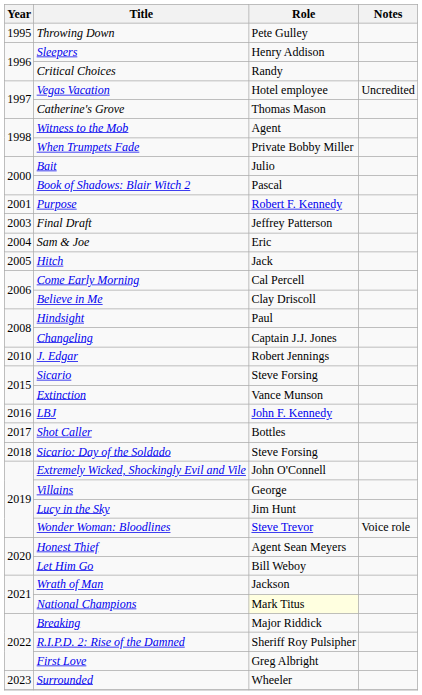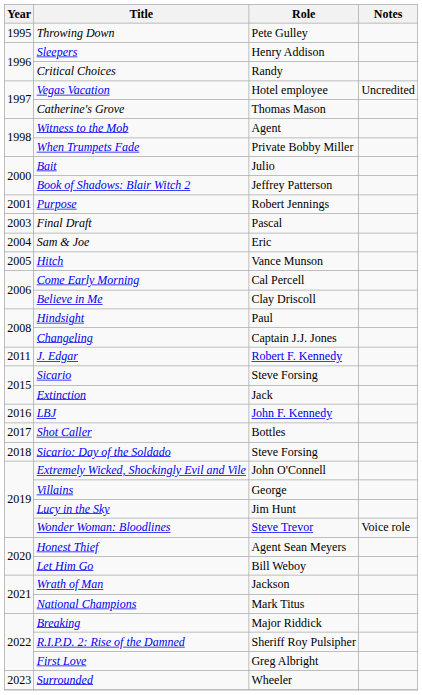Book of Shadows: Blair Witch 2 | Role: Pascal -> Jeffrey Patterson
Purpose | Role: Robert F. Kennedy -> Robert Jennings
Final Draft | Role: Jeffrey Patterson -> Pascal
Hitch | Role: Jack -> Vance Munson
J. Edgar | Year: 2010 -> 2011
J. Edgar | Role: Robert Jennings -> Robert F. Kennedy
Extinction | Role: Vance Munson -> Jack
National Champions | Role: lightyellow background -> no background
